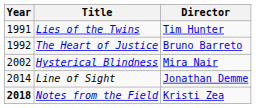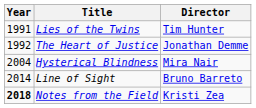The Heart of Justice | Director: Bruno Barreto -> Jonathan Demme
Hysterical Blindness | Year: 2002 -> 2004
Line of Sight | Director: Jonathan Demme -> Bruno Barreto
